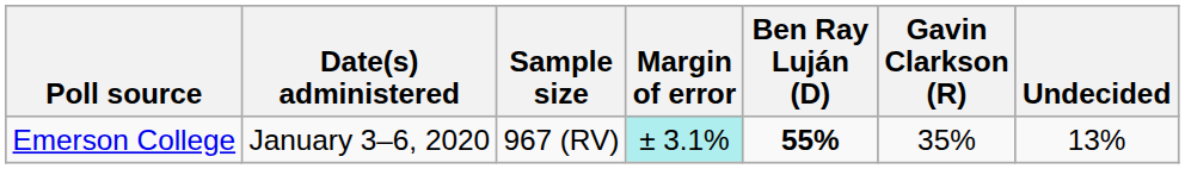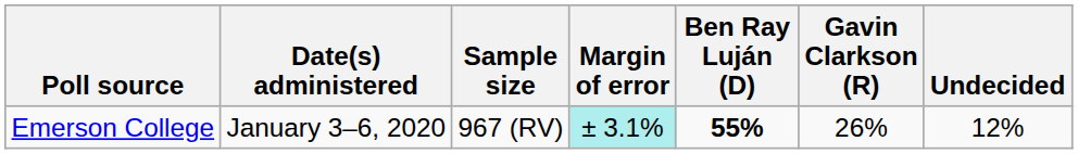Emerson College | Gavin Clarkson (R): 35% -> 26%
Emerson College | Undecided: 13% -> 12%
